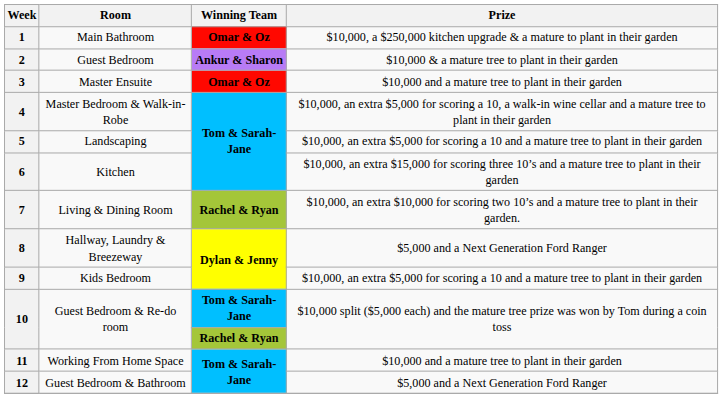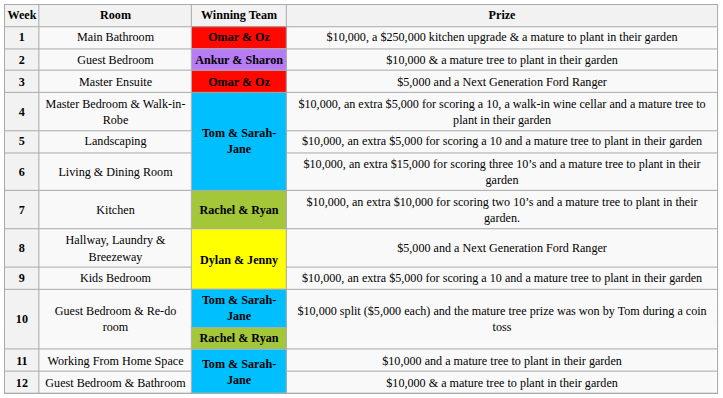3 | Prize: $10,000 and a mature tree to plant in their garden -> $5,000 and a Next Generation Ford Ranger
6 | Room: Kitchen -> Living & Dining Room
7 | Room: Living & Dining Room -> Kitchen
12 | Prize: $5,000 and a Next Generation Ford Ranger -> $10,000 & a mature tree to plant in their garden
